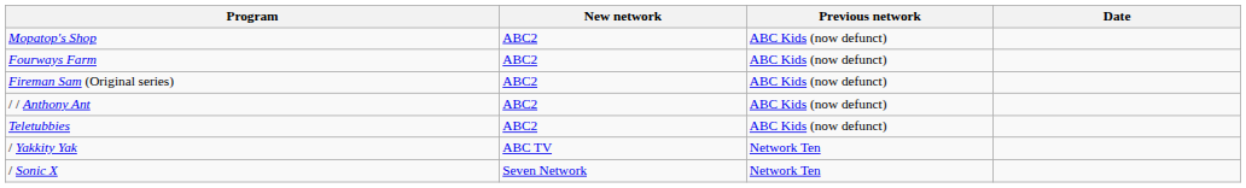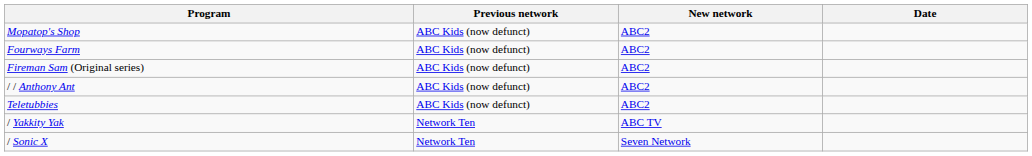columns swapped: New network <-> Previous network
